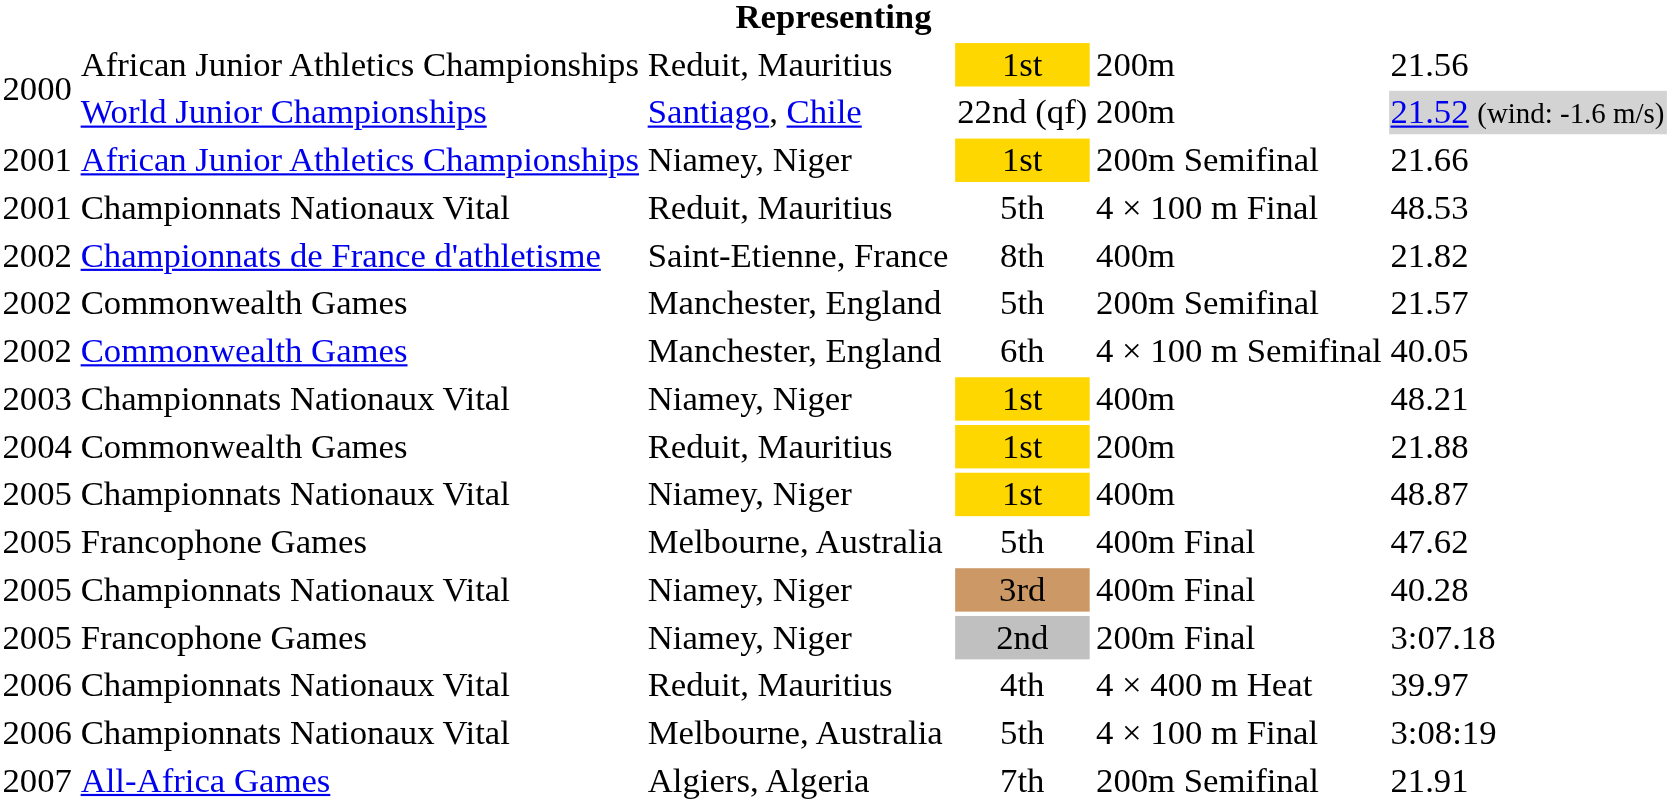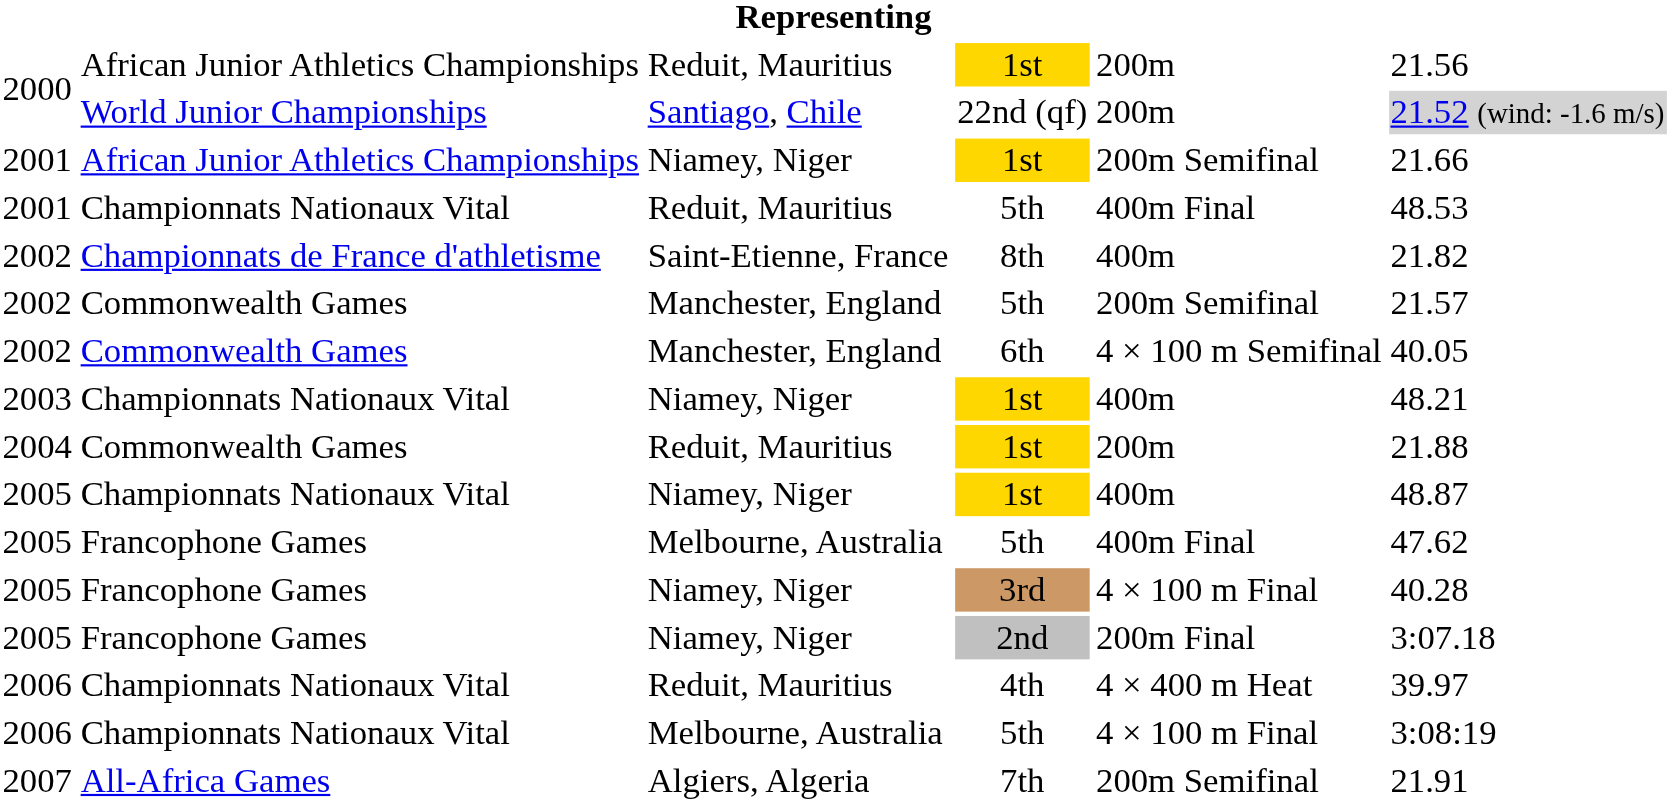2001 / 5th | column 5: 4 × 100 m Final -> 400m Final
3rd | column 2: Championnats Nationaux Vital -> Francophone Games
3rd | column 5: 400m Final -> 4 × 100 m Final
